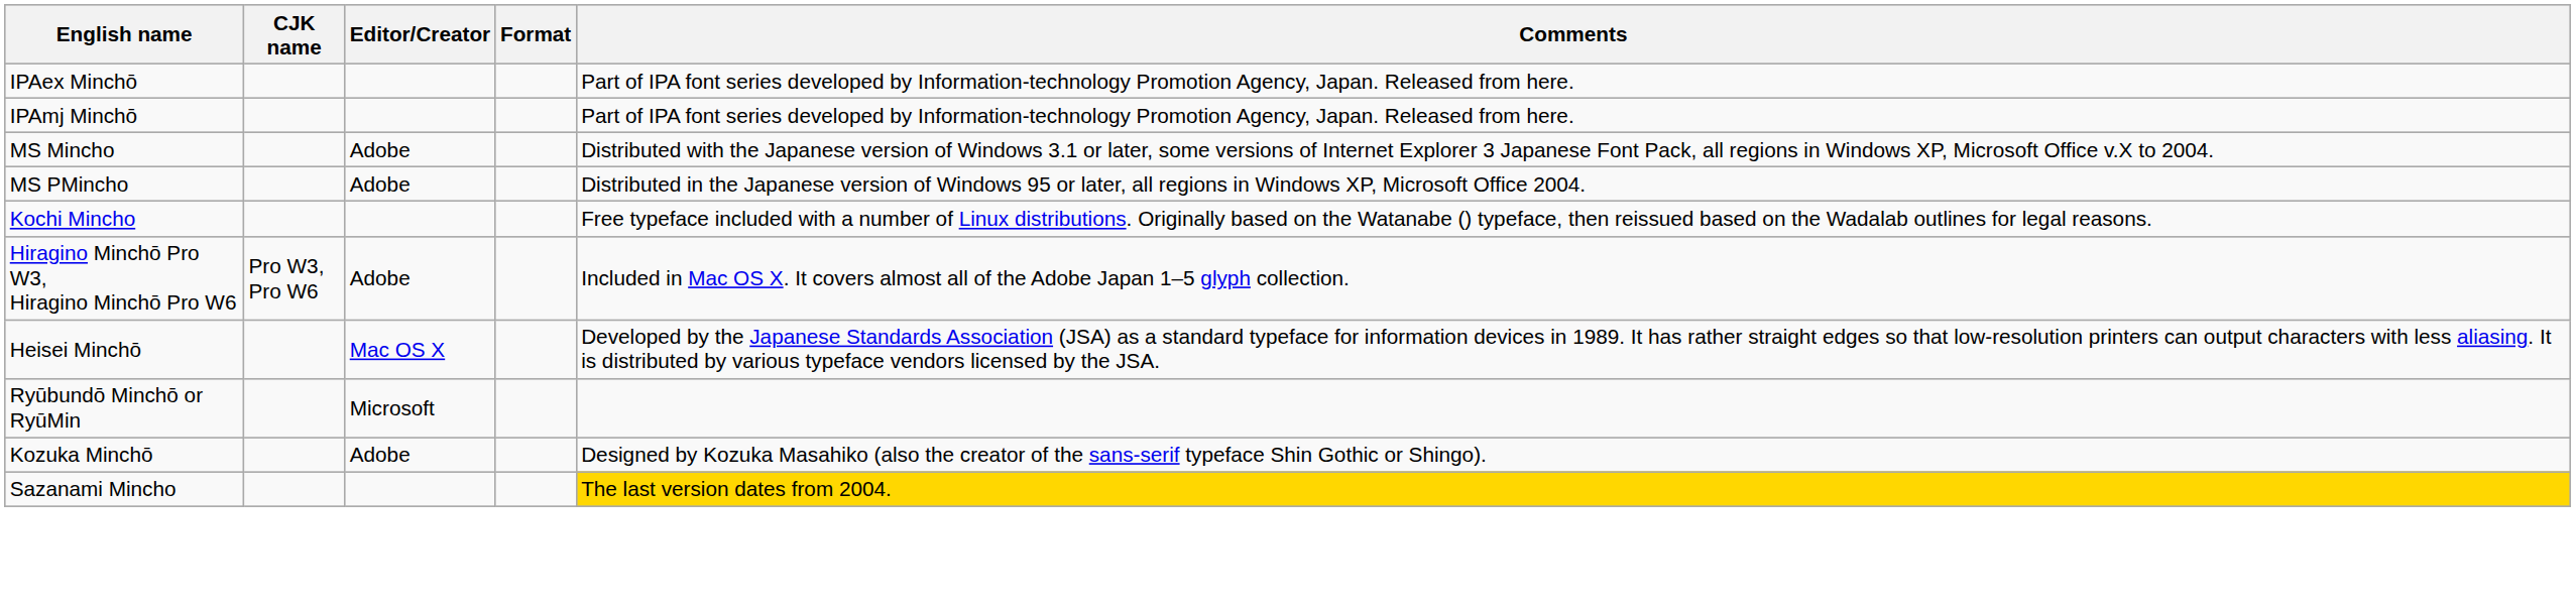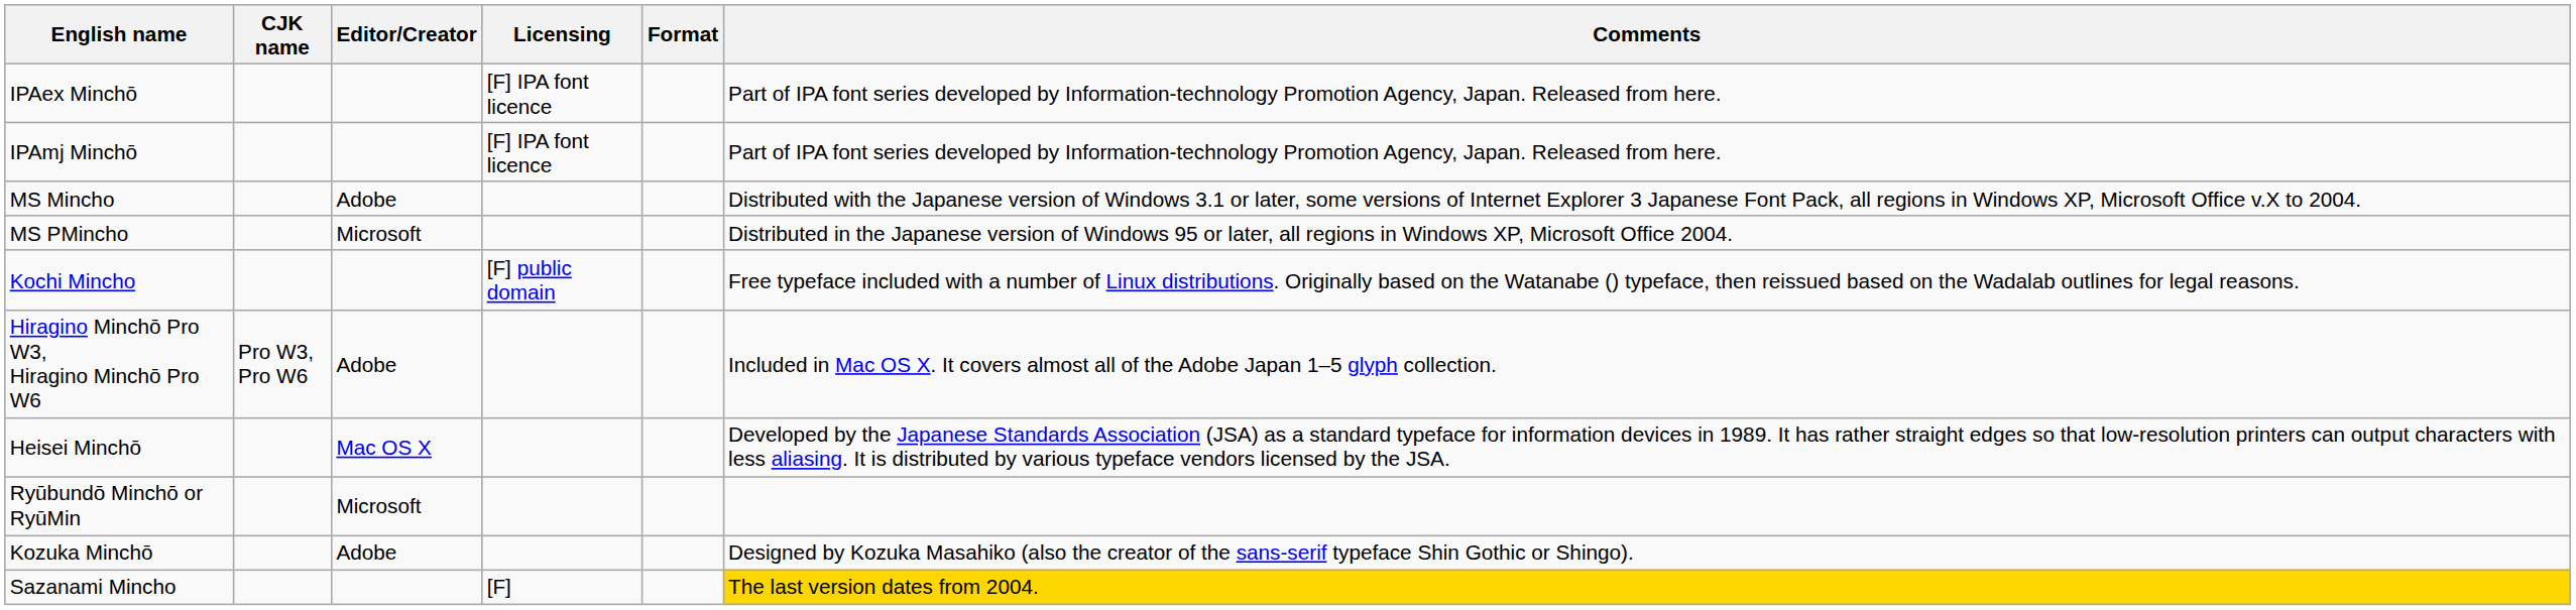+ column: Licensing | [F] IPA font licence | [F] IPA font licence | [F] public domain | [F]
MS PMincho | Editor/Creator: Adobe -> Microsoft
